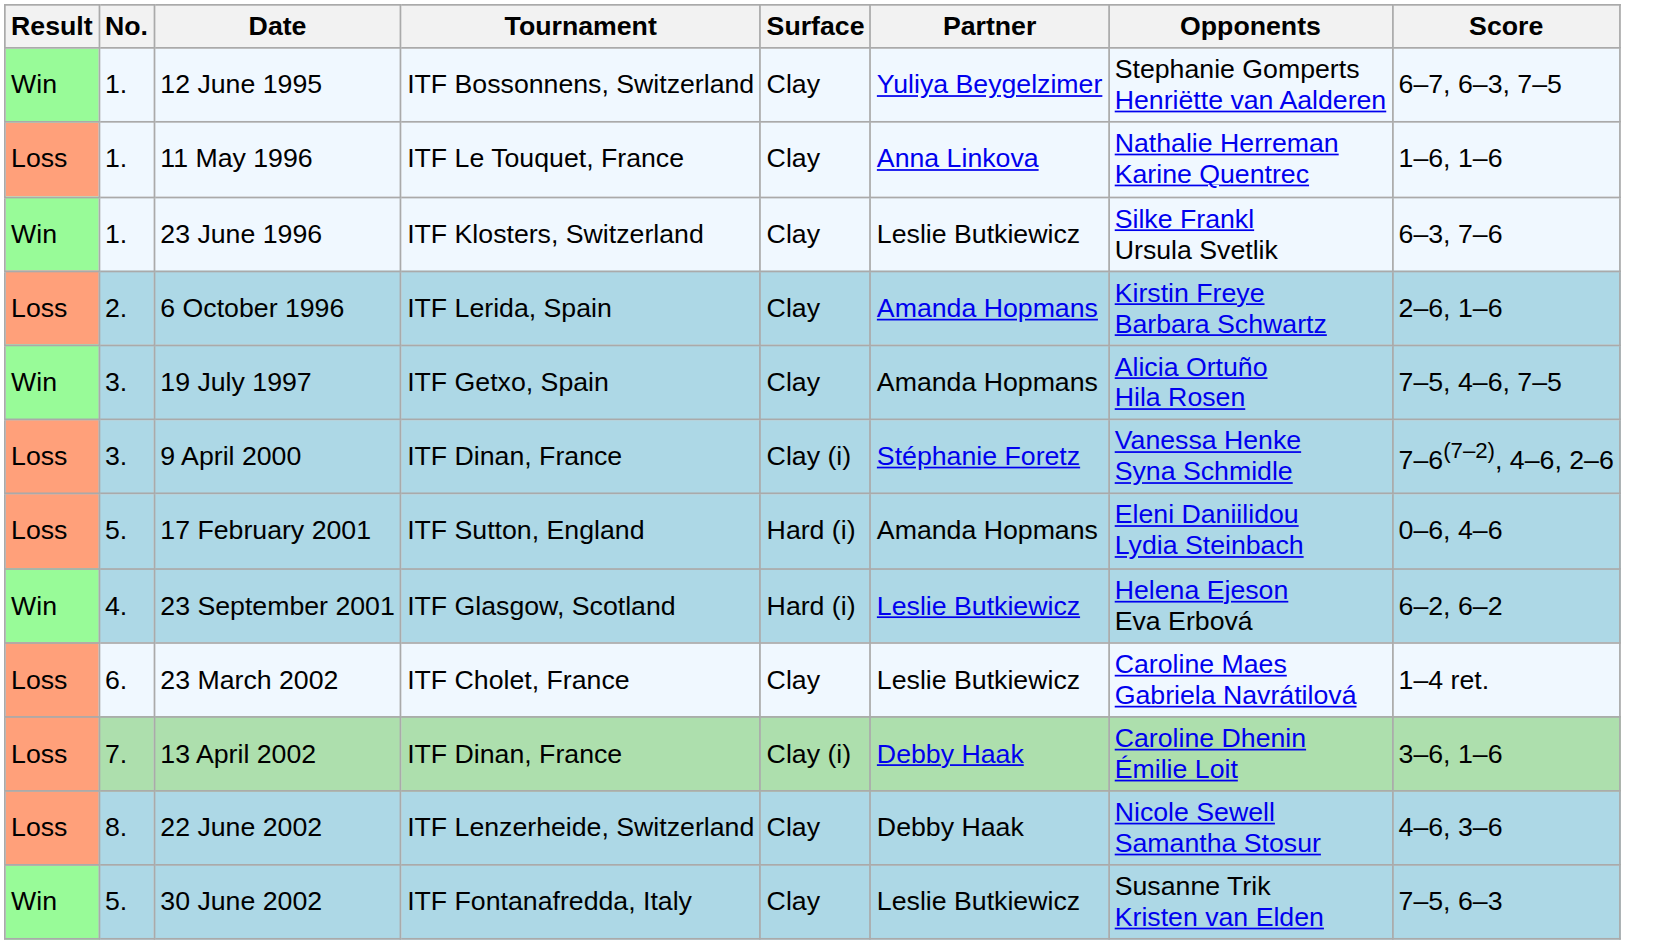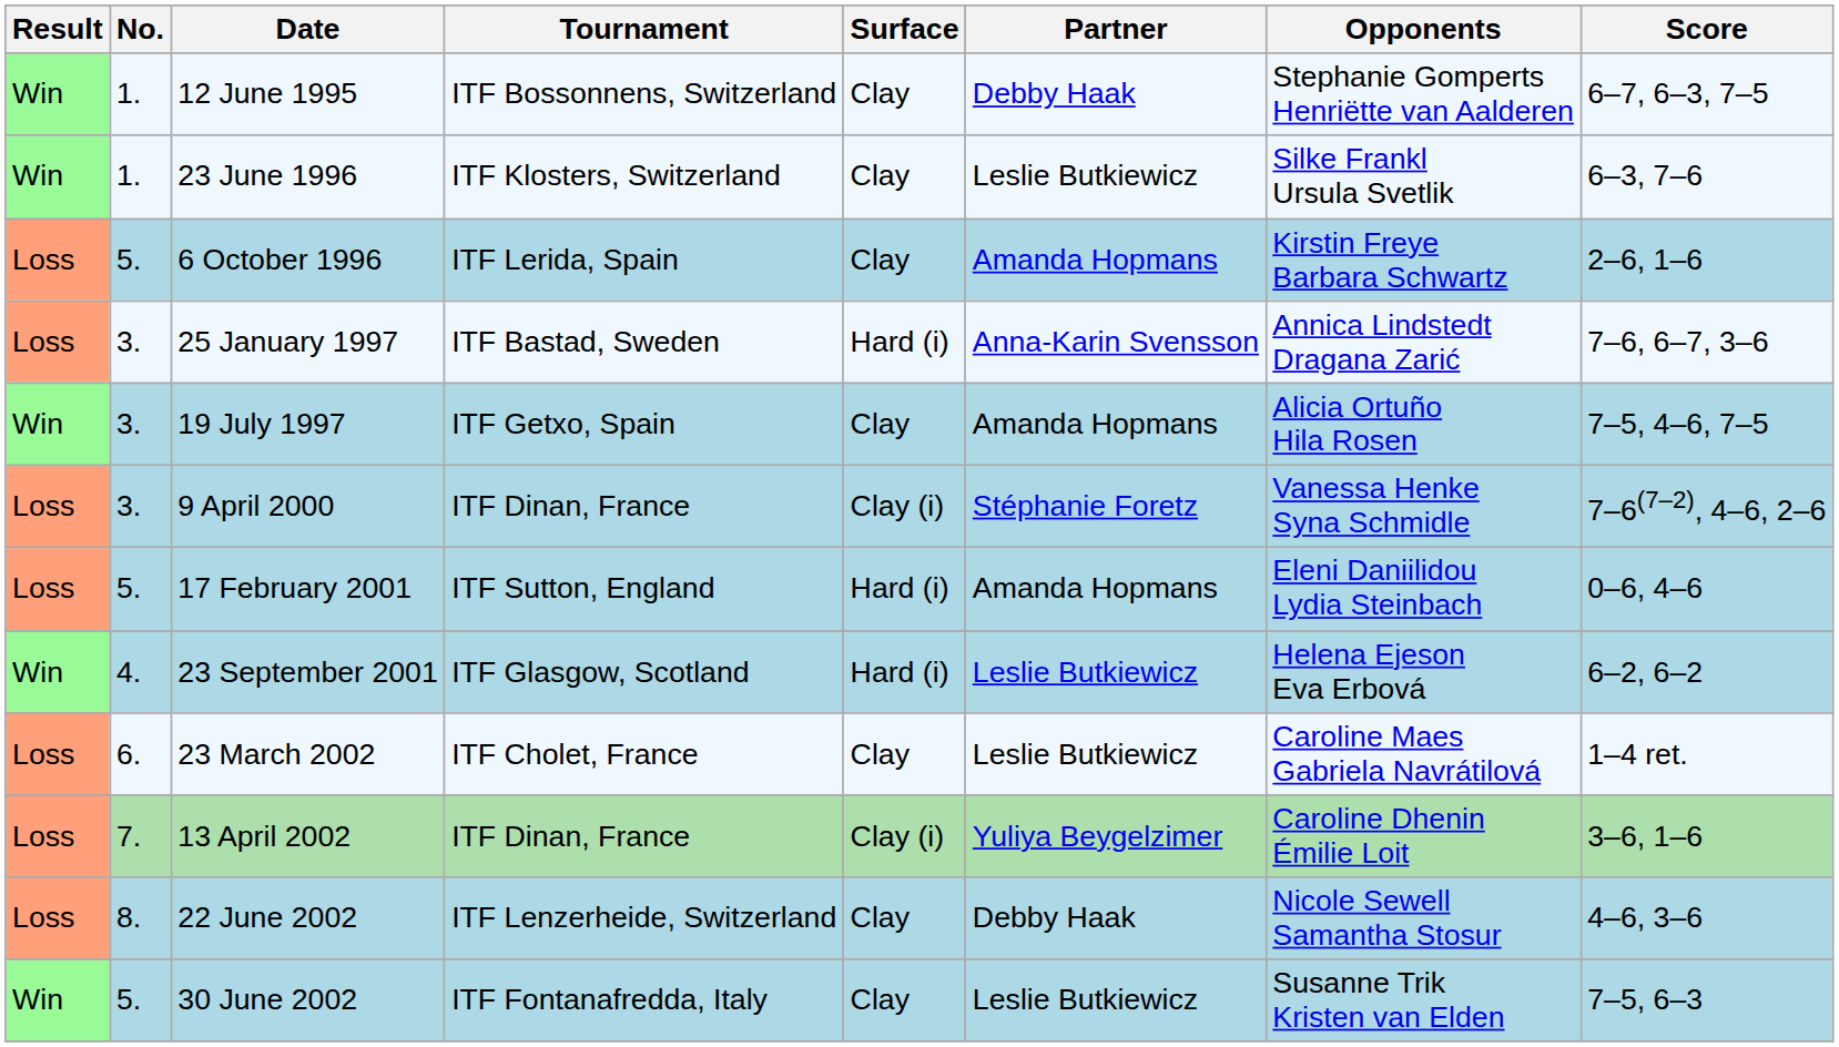12 June 1995 | Partner: Yuliya Beygelzimer -> Debby Haak
- row: Loss | 1. | 11 May 1996 | ITF Le Touquet, France | Clay | Anna Linkova | Nathalie Herreman Karine Quentrec | 1–6, 1–6
6 October 1996 | No.: 2. -> 5.
+ row: Loss | 3. | 25 January 1997 | ITF Bastad, Sweden | Hard (i) | Anna-Karin Svensson | Annica Lindstedt Dragana Zarić | 7–6, 6–7, 3–6
13 April 2002 | Partner: Debby Haak -> Yuliya Beygelzimer
